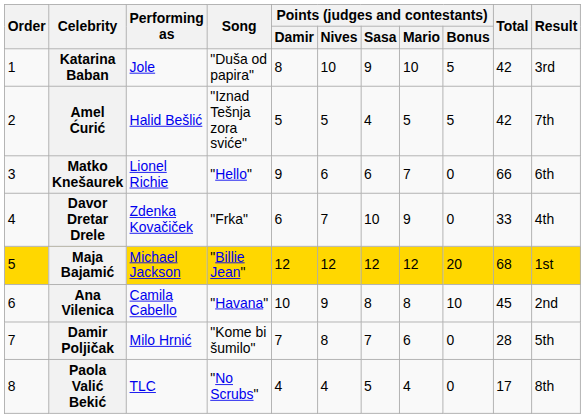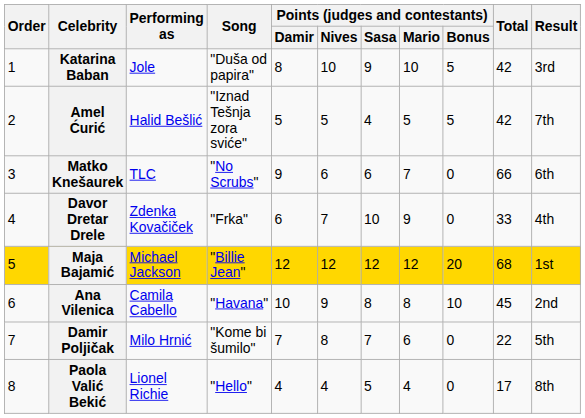Matko Knešaurek | Performing as: Lionel Richie -> TLC
Matko Knešaurek | Song: "Hello" -> "No Scrubs"
Damir Poljičak | Total: 28 -> 22
Paola Valić Bekić | Performing as: TLC -> Lionel Richie
Paola Valić Bekić | Song: "No Scrubs" -> "Hello"
